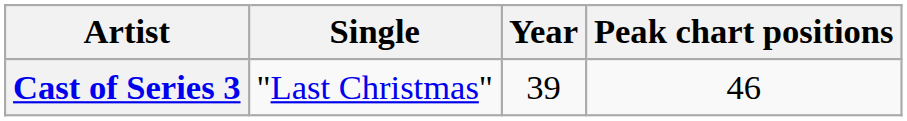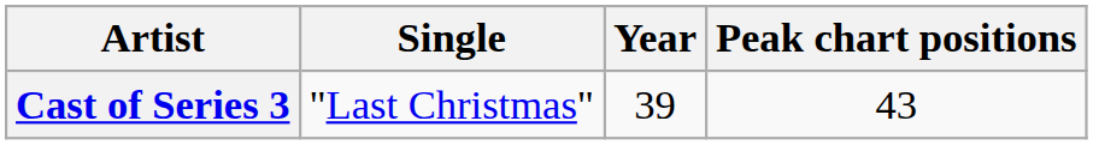Cast of Series 3 | column 4: 46 -> 43
